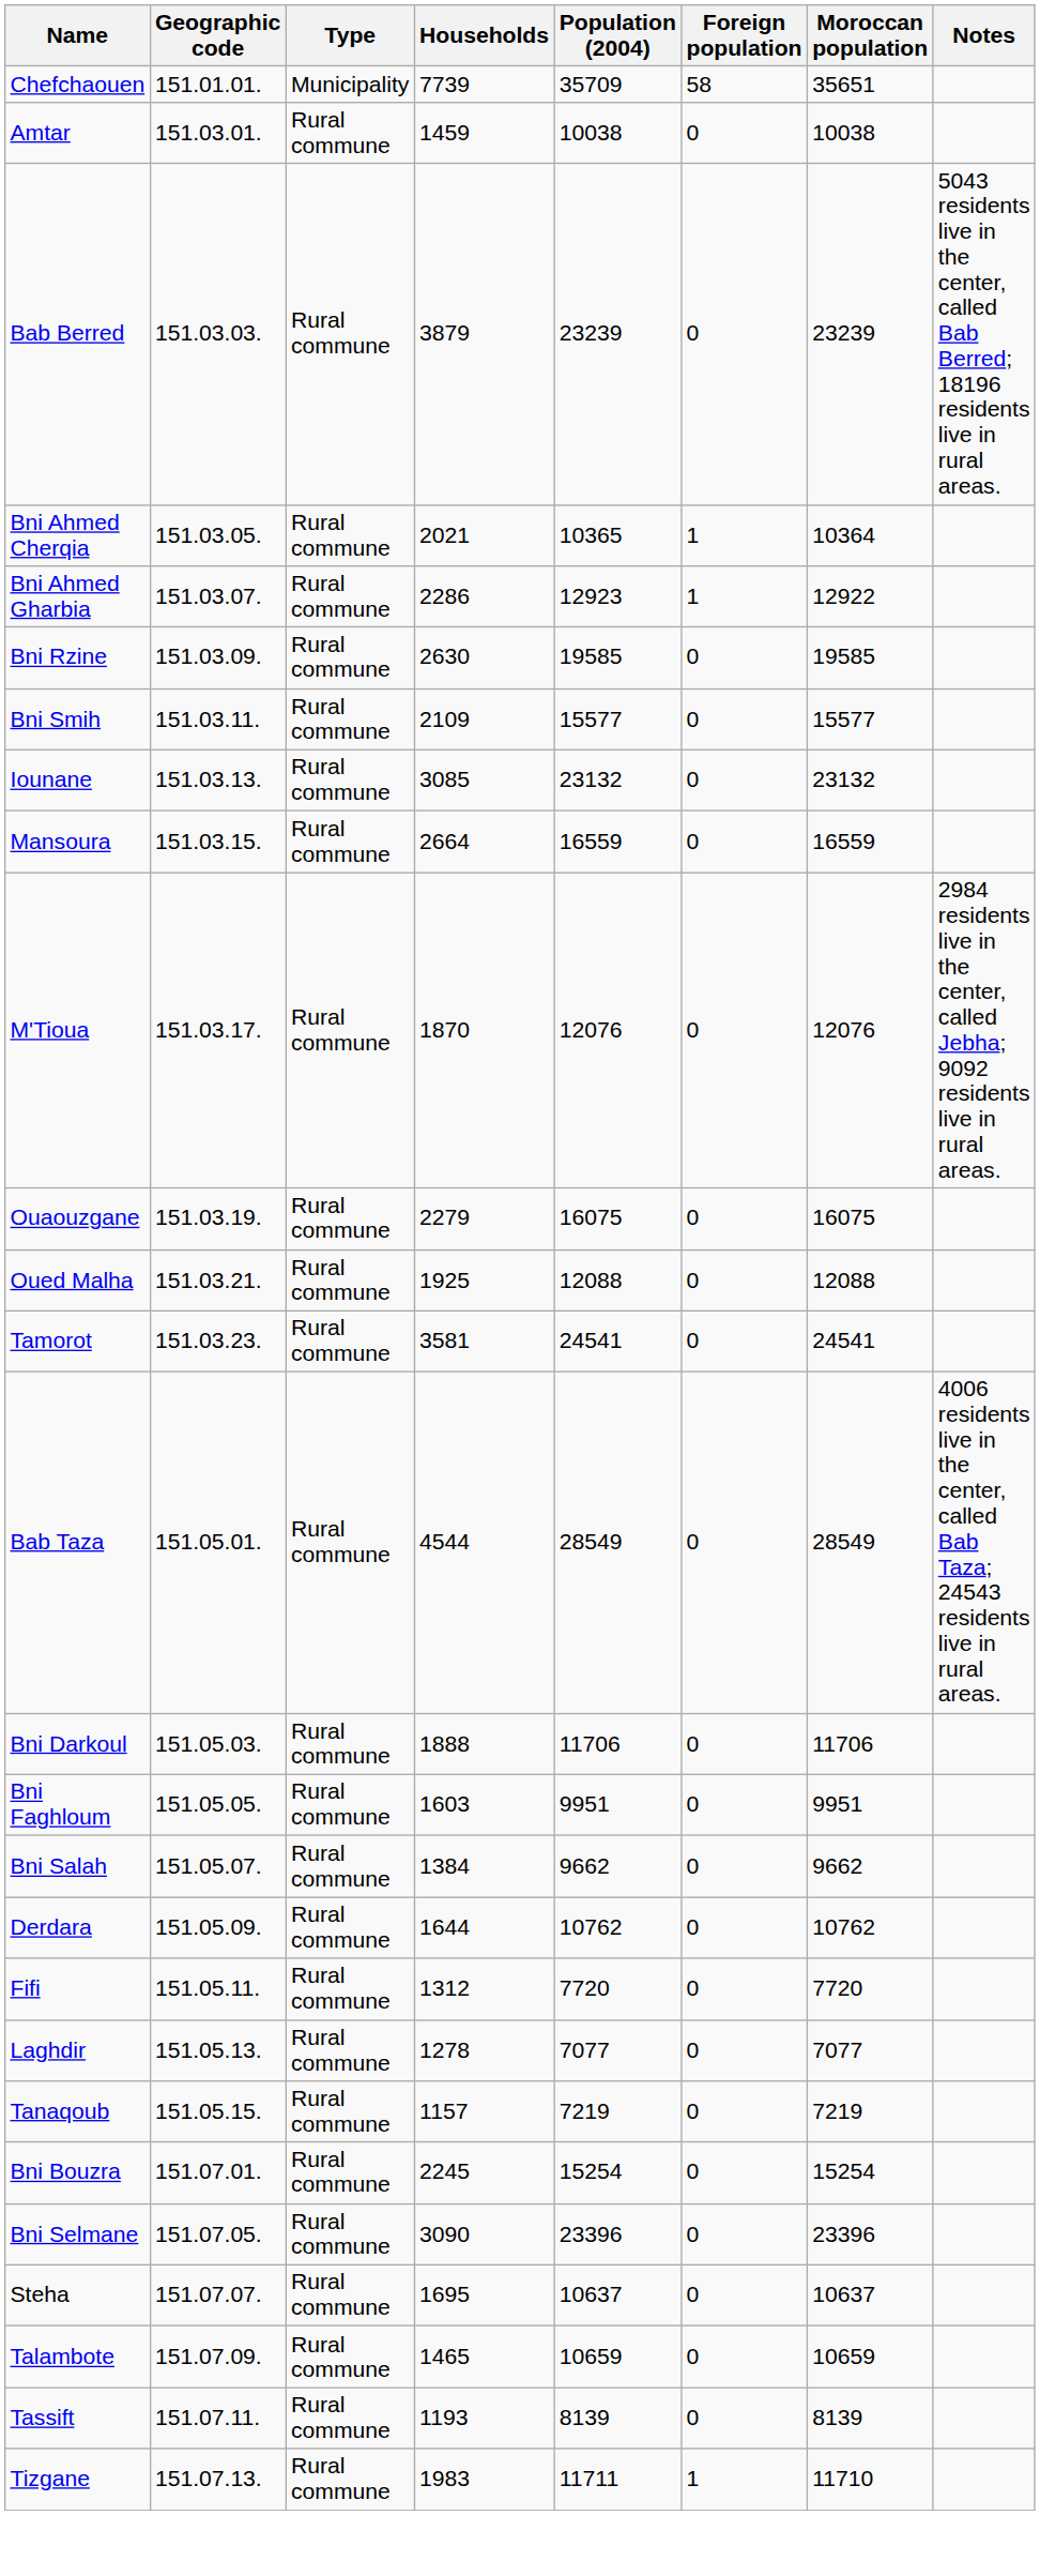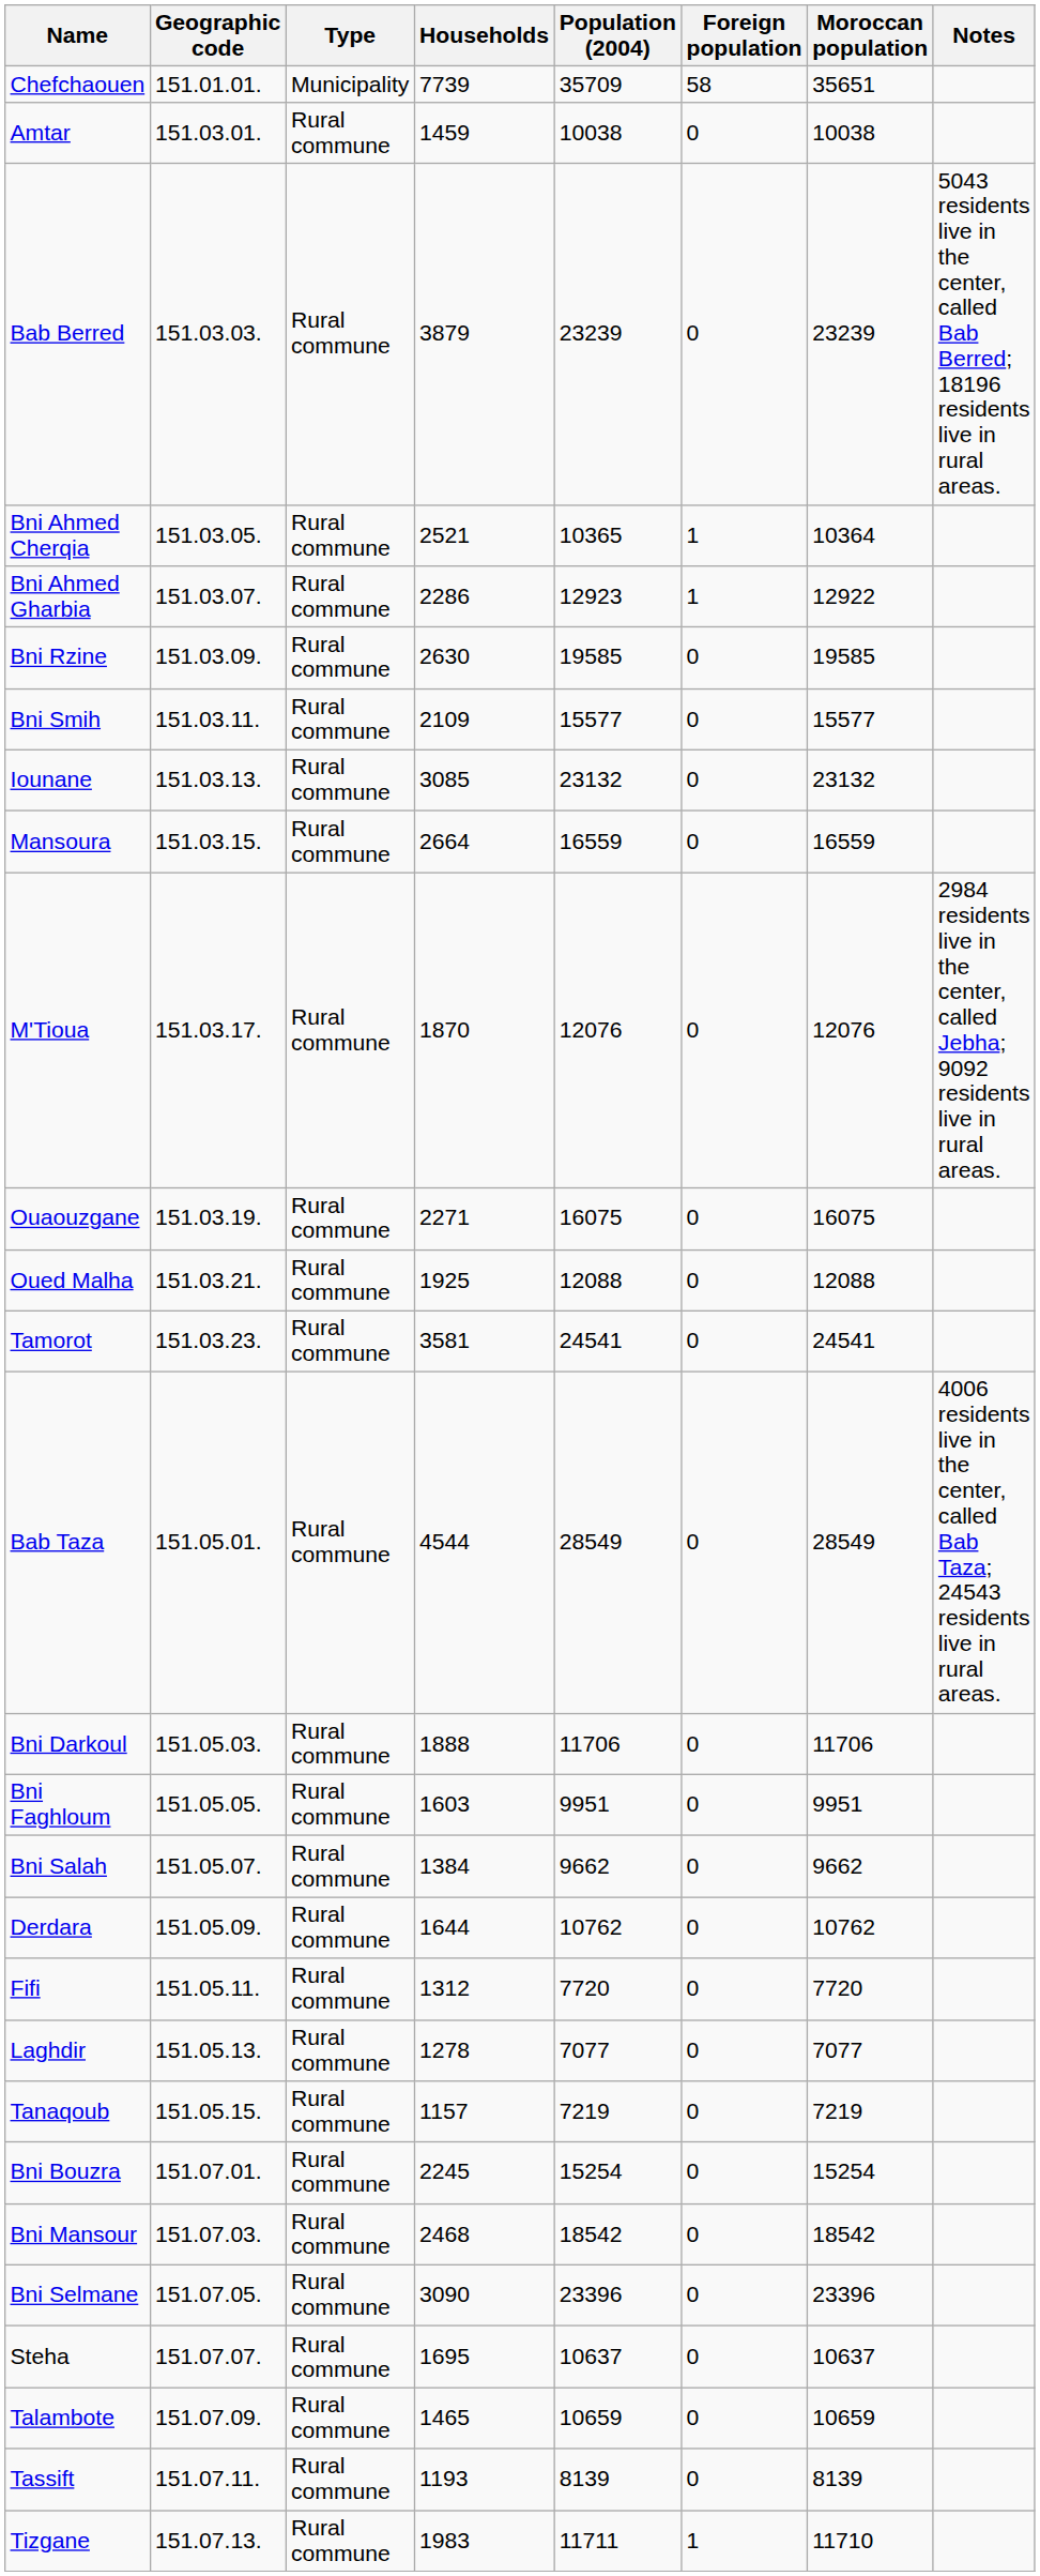Bni Ahmed Cherqia | Households: 2021 -> 2521
Ouaouzgane | Households: 2279 -> 2271
+ row: Bni Mansour | 151.07.03. | Rural commune | 2468 | 18542 | 0 | 18542
